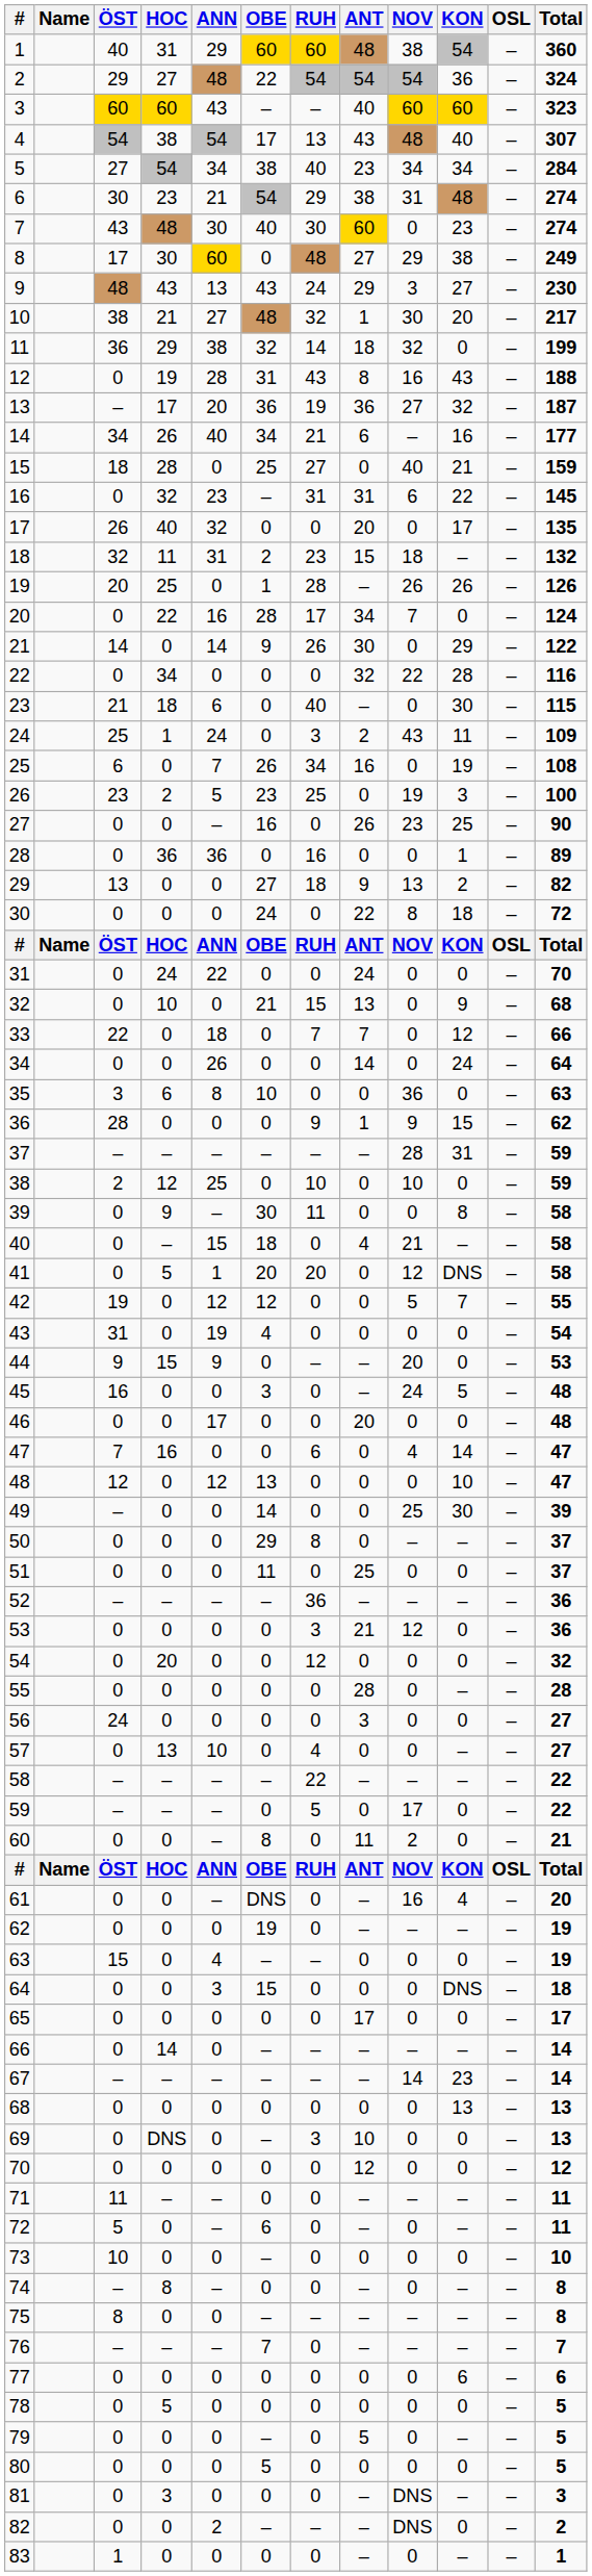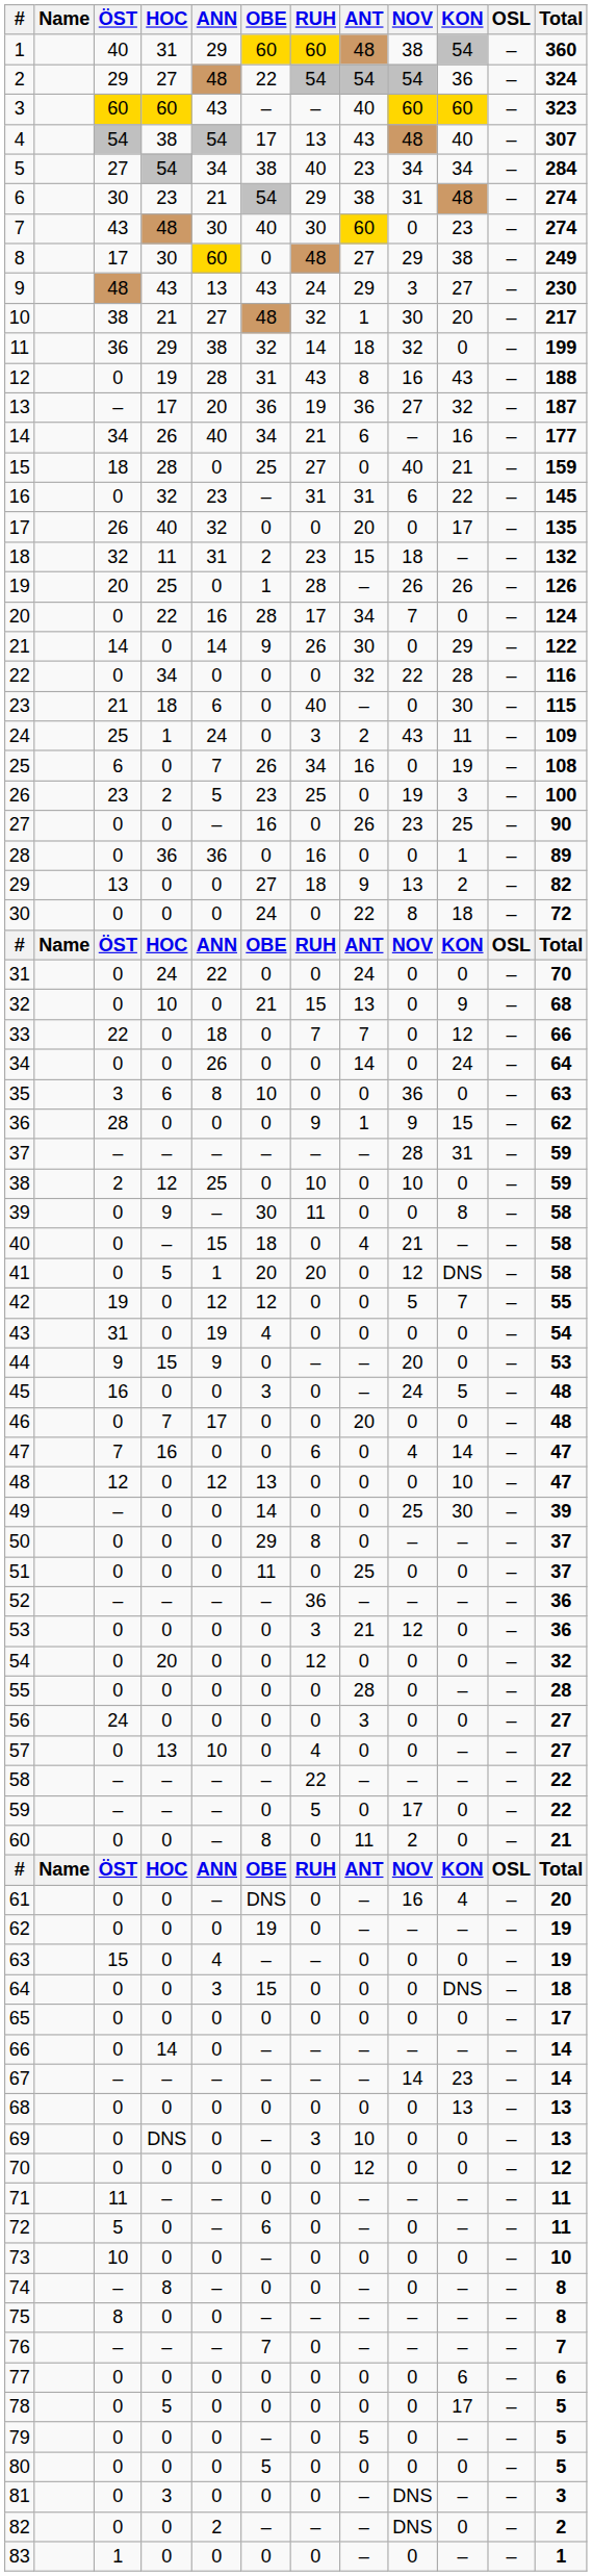46 | HOC: 0 -> 7
65 | ANT: 17 -> 0
78 | KON: 0 -> 17
